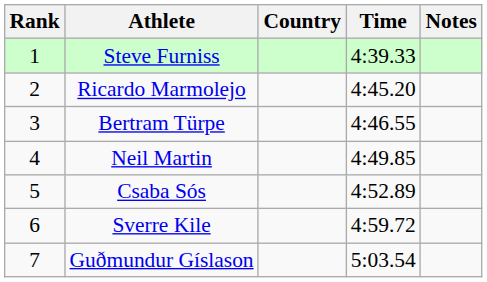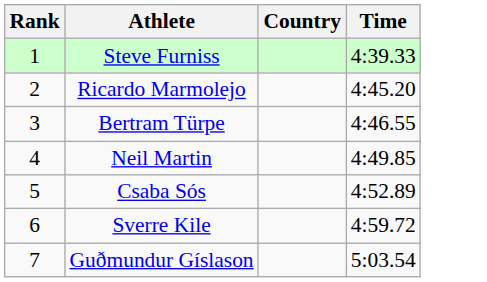- column: Notes
